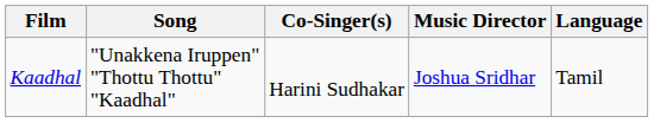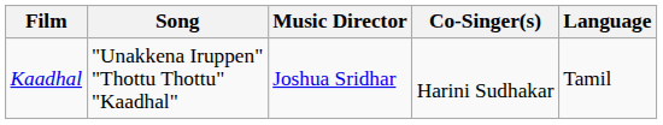columns swapped: Music Director <-> Co-Singer(s)
